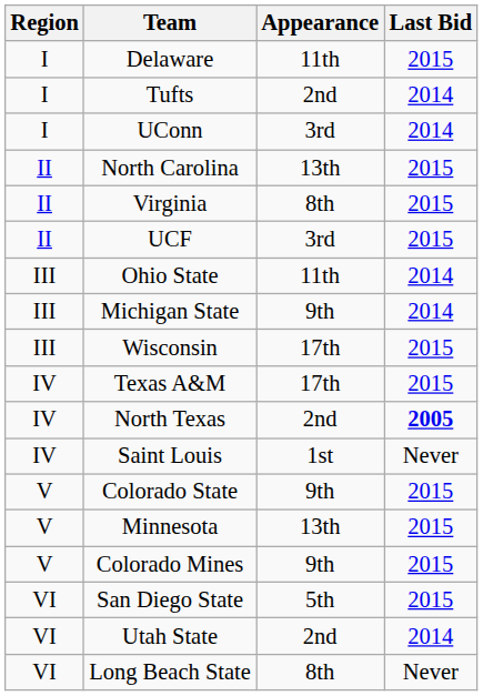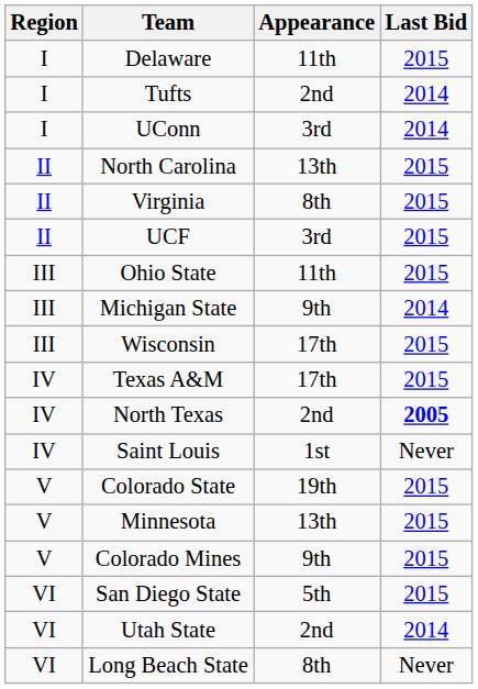Ohio State | Last Bid: 2014 -> 2015
Colorado State | Appearance: 9th -> 19th
